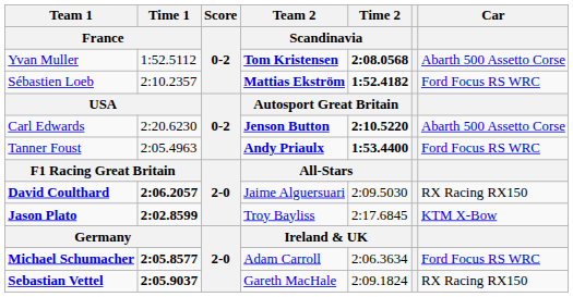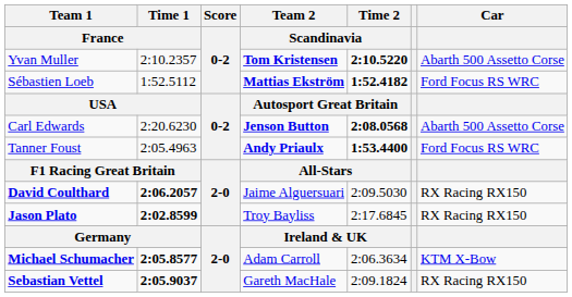Yvan Muller | Time 1 / France: 1:52.5112 -> 2:10.2357
Yvan Muller | Time 2 / Scandinavia: 2:08.0568 -> 2:10.5220
Sébastien Loeb | Time 1 / France: 2:10.2357 -> 1:52.5112
Carl Edwards | Time 2 / Scandinavia: 2:10.5220 -> 2:08.0568
Jason Plato | Car: KTM X-Bow -> RX Racing RX150
Michael Schumacher | Car: Ford Focus RS WRC -> KTM X-Bow
